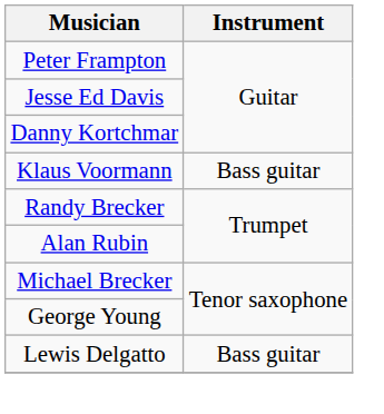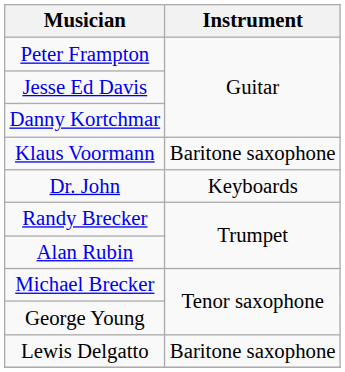Klaus Voormann | Instrument: Bass guitar -> Baritone saxophone
+ row: Dr. John | Keyboards
Lewis Delgatto | Instrument: Bass guitar -> Baritone saxophone
